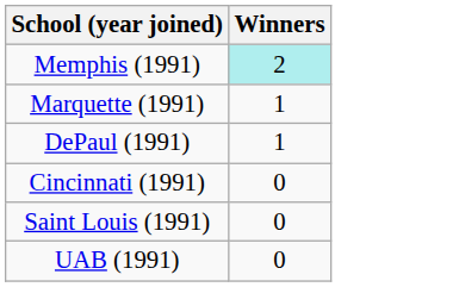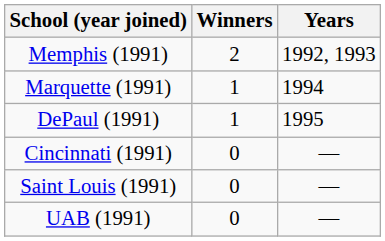+ column: Years | 1992, 1993 | 1994 | 1995 | — | — | —
Memphis (1991) | Winners: paleturquoise background -> no background
